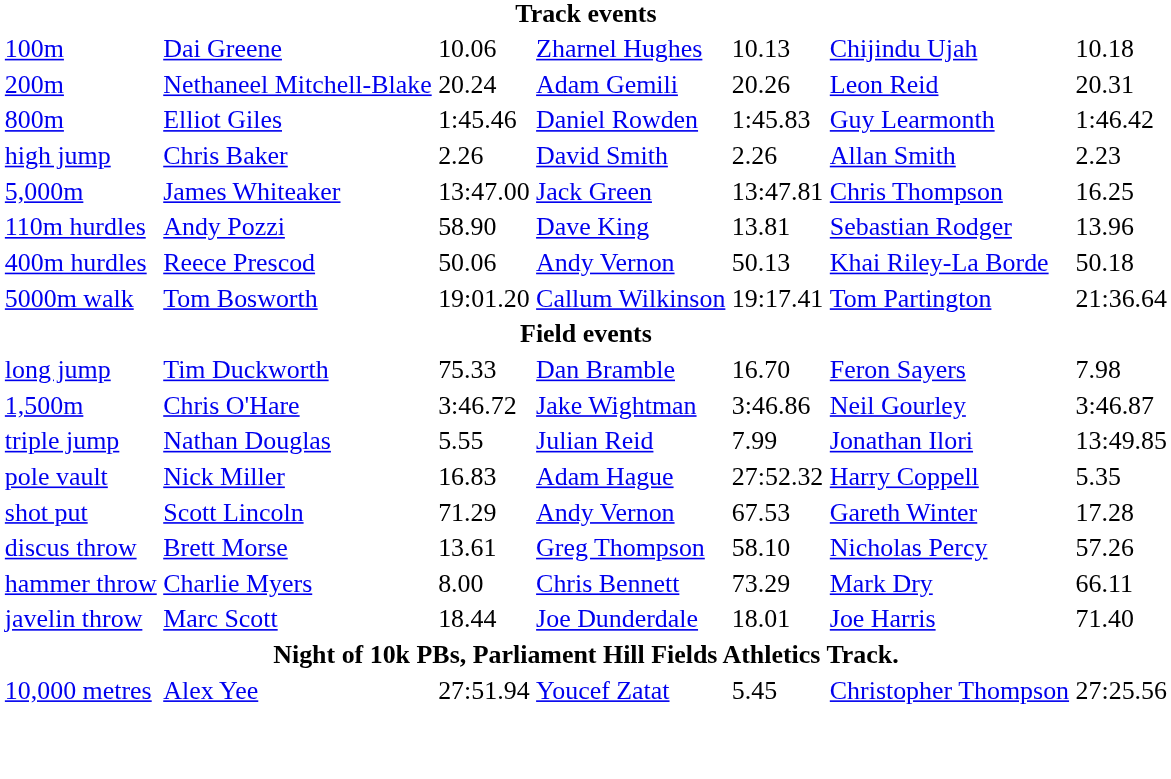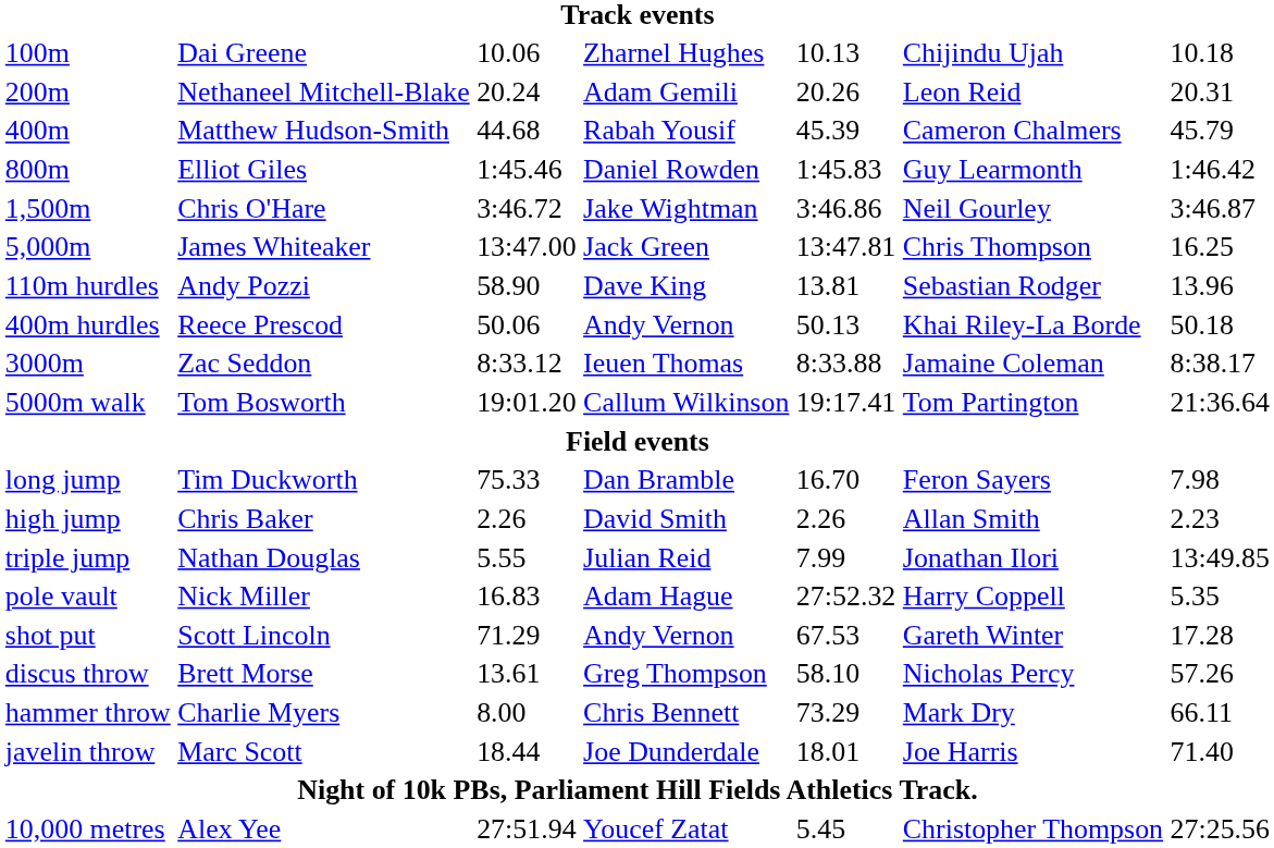+ row: 400m | Matthew Hudson-Smith | 44.68 | Rabah Yousif | 45.39 | Cameron Chalmers | 45.79
rows swapped: 1,500m <-> high jump
+ row: 3000m | Zac Seddon | 8:33.12 | Ieuen Thomas | 8:33.88 | Jamaine Coleman | 8:38.17
